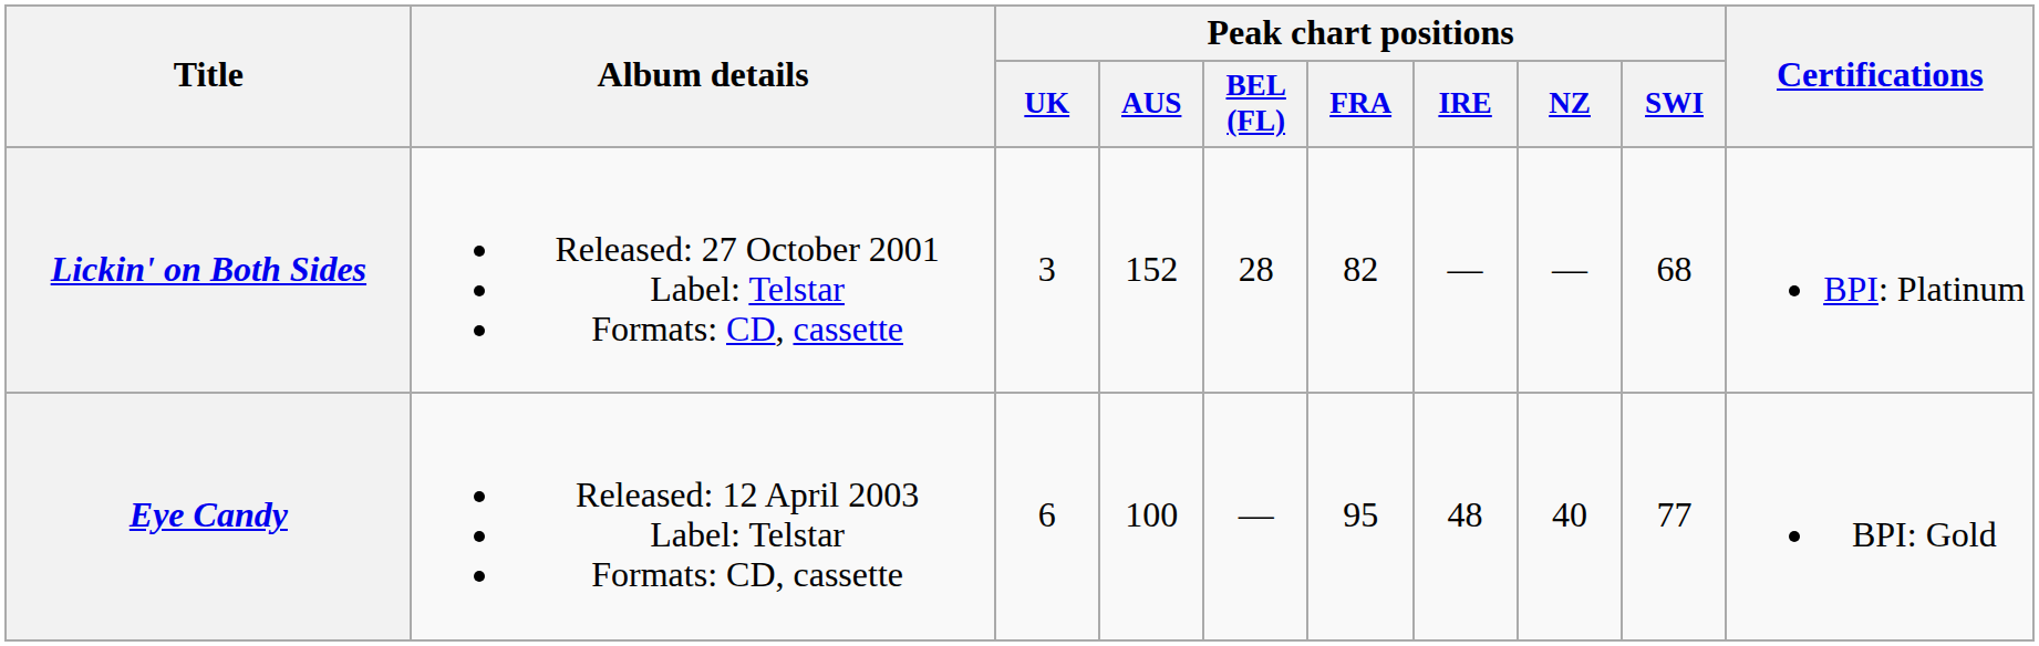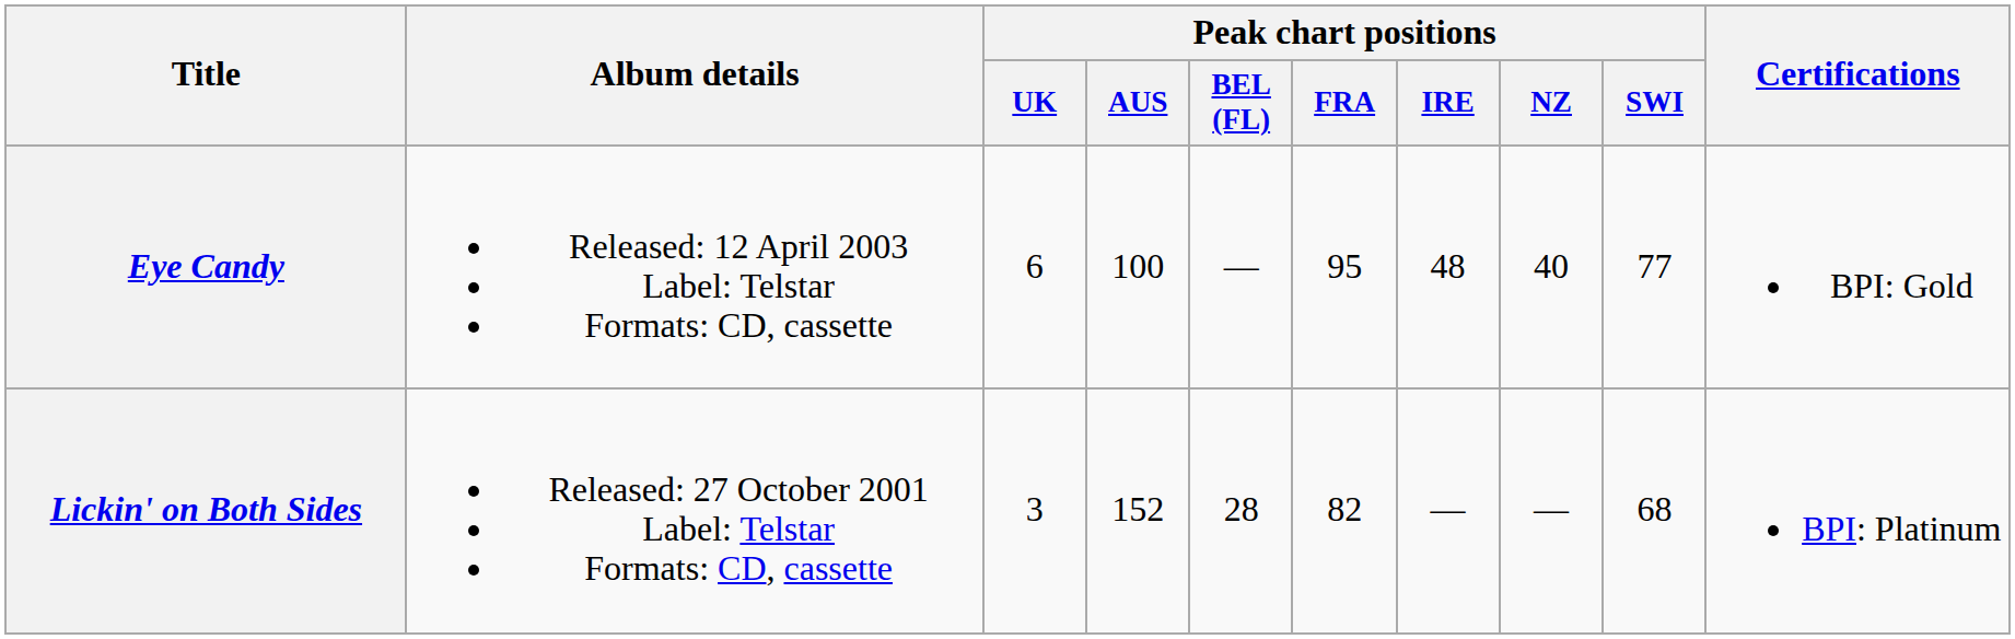rows swapped: Lickin' on Both Sides <-> Eye Candy
